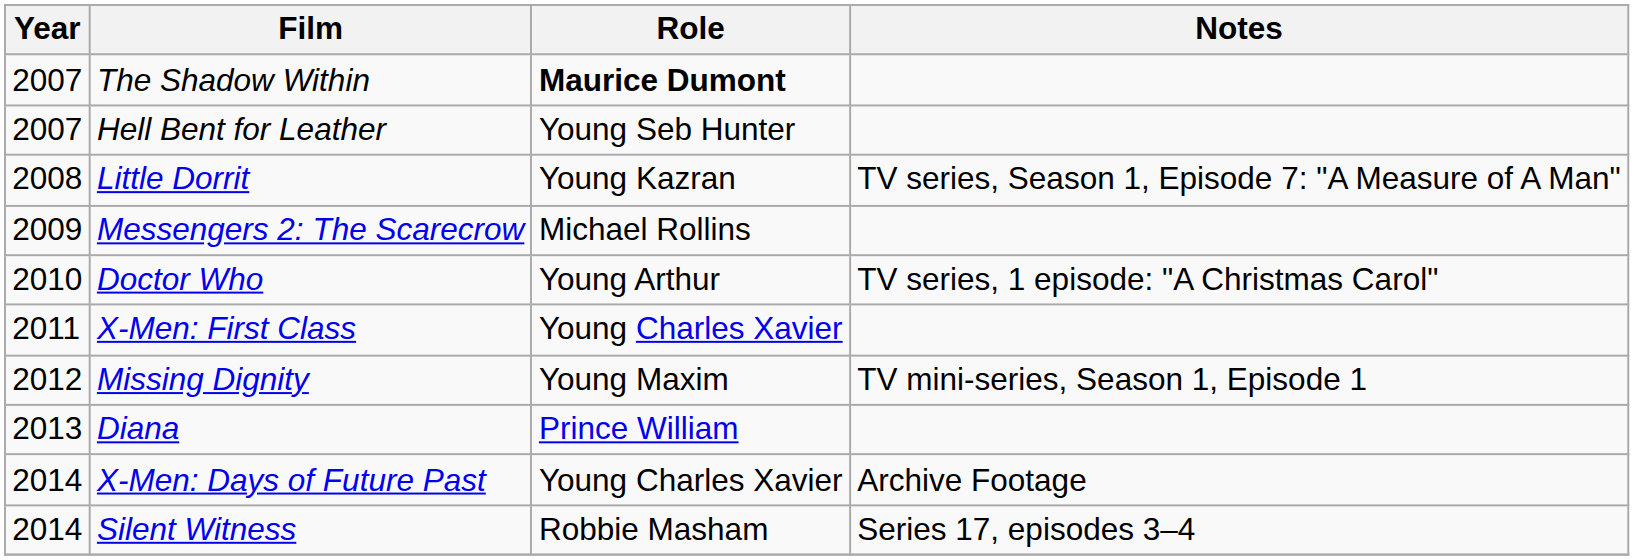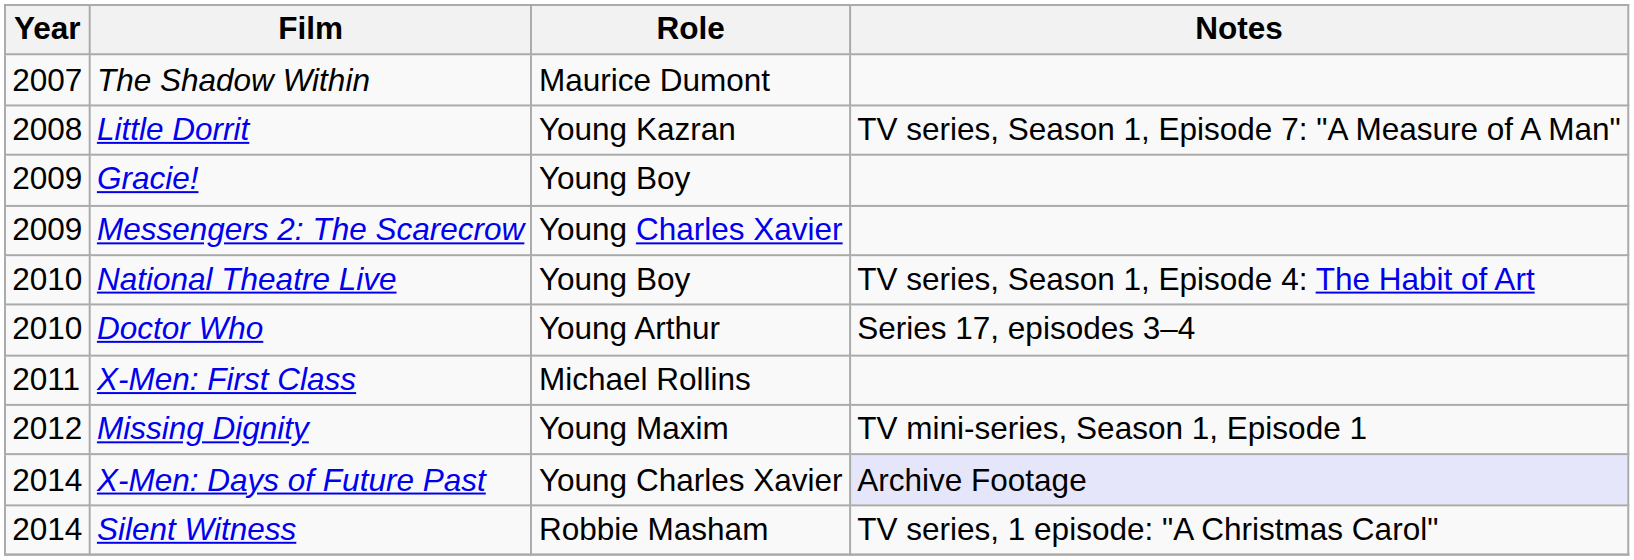The Shadow Within | Role: bold -> normal
- row: 2007 | Hell Bent for Leather | Young Seb Hunter
+ row: 2009 | Gracie! | Young Boy
Messengers 2: The Scarecrow | Role: Michael Rollins -> Young Charles Xavier
+ row: 2010 | National Theatre Live | Young Boy | TV series, Season 1, Episode 4: The Habit of Art
Doctor Who | Notes: TV series, 1 episode: "A Christmas Carol" -> Series 17, episodes 3–4
X-Men: First Class | Role: Young Charles Xavier -> Michael Rollins
- row: 2013 | Diana | Prince William
X-Men: Days of Future Past | Notes: no background -> lavender background
Silent Witness | Notes: Series 17, episodes 3–4 -> TV series, 1 episode: "A Christmas Carol"
